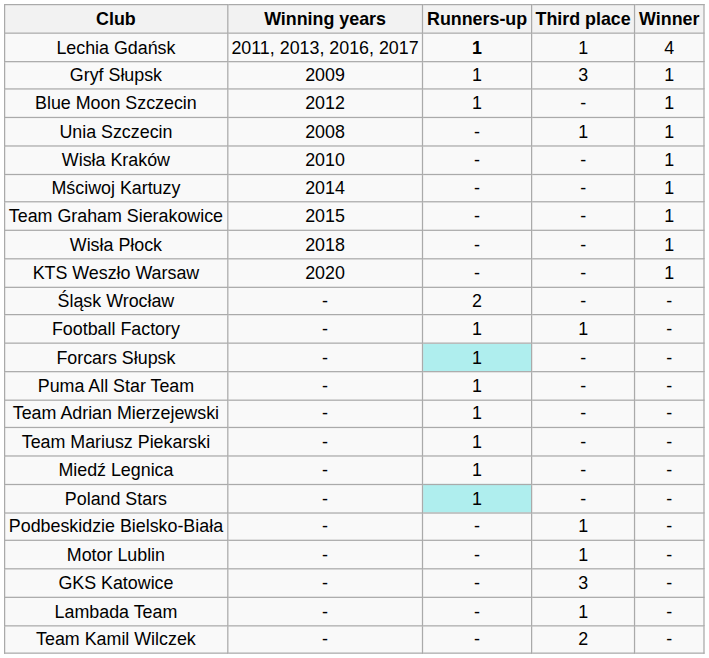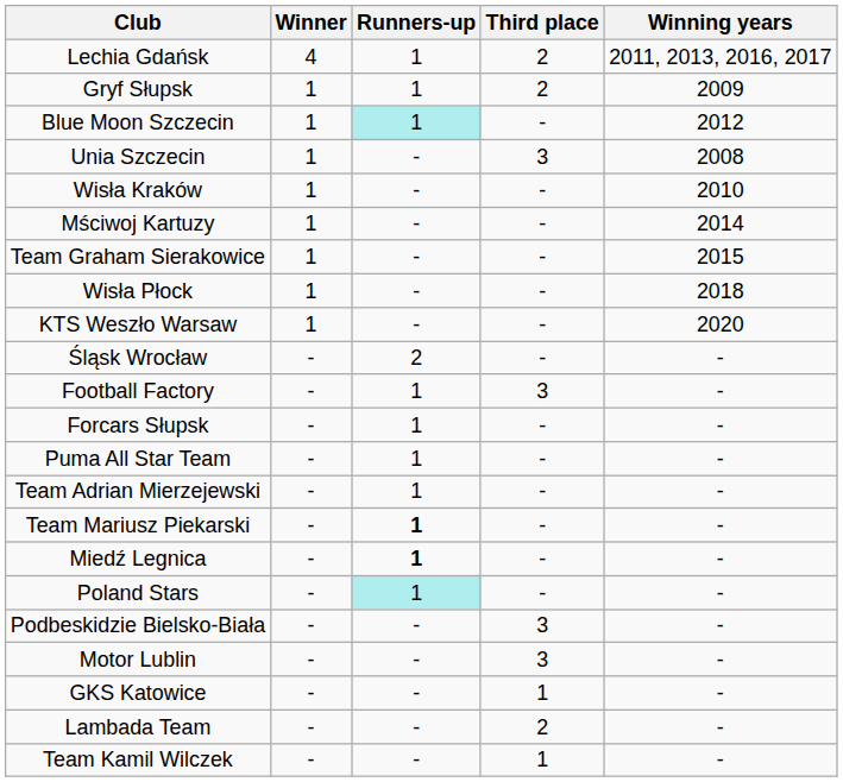columns swapped: Winner <-> Winning years
Lechia Gdańsk | Runners-up: bold -> normal
Lechia Gdańsk | Third place: 1 -> 2
Gryf Słupsk | Third place: 3 -> 2
Blue Moon Szczecin | Runners-up: no background -> paleturquoise background
Unia Szczecin | Third place: 1 -> 3
Football Factory | Third place: 1 -> 3
Forcars Słupsk | Runners-up: paleturquoise background -> no background
Team Mariusz Piekarski | Runners-up: normal -> bold
Miedź Legnica | Runners-up: normal -> bold
Podbeskidzie Bielsko-Biała | Third place: 1 -> 3
Motor Lublin | Third place: 1 -> 3
GKS Katowice | Third place: 3 -> 1
Lambada Team | Third place: 1 -> 2
Team Kamil Wilczek | Third place: 2 -> 1
